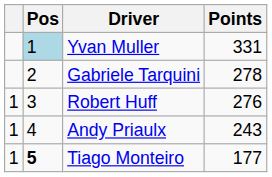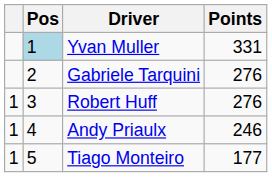Gabriele Tarquini | Points: 278 -> 276
Andy Priaulx | Points: 243 -> 246
Tiago Monteiro | Pos: bold -> normal
